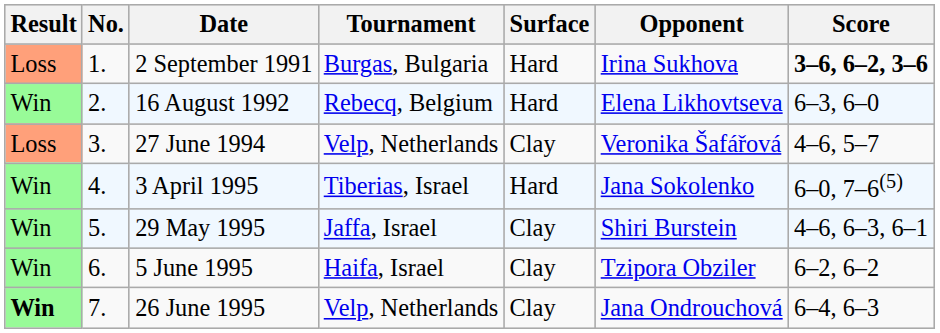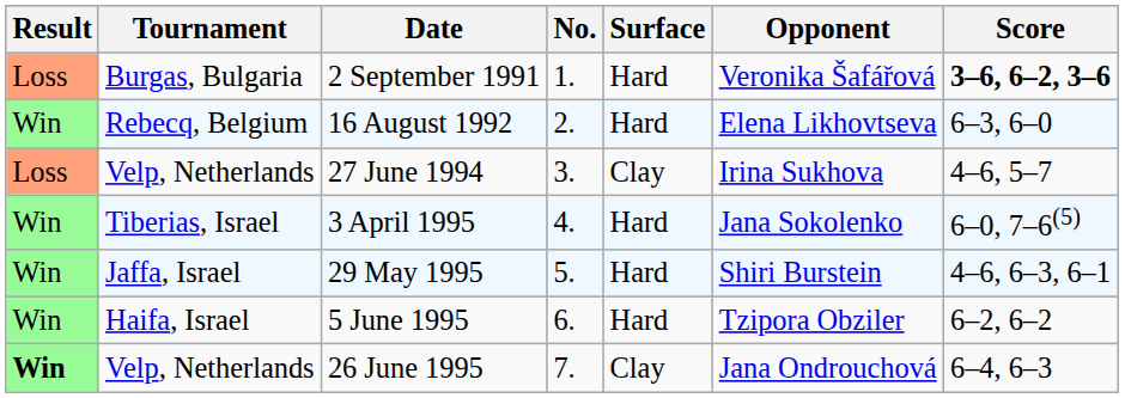columns swapped: No. <-> Tournament
2 September 1991 | Opponent: Irina Sukhova -> Veronika Šafářová
27 June 1994 | Opponent: Veronika Šafářová -> Irina Sukhova
29 May 1995 | Surface: Clay -> Hard
5 June 1995 | Surface: Clay -> Hard
